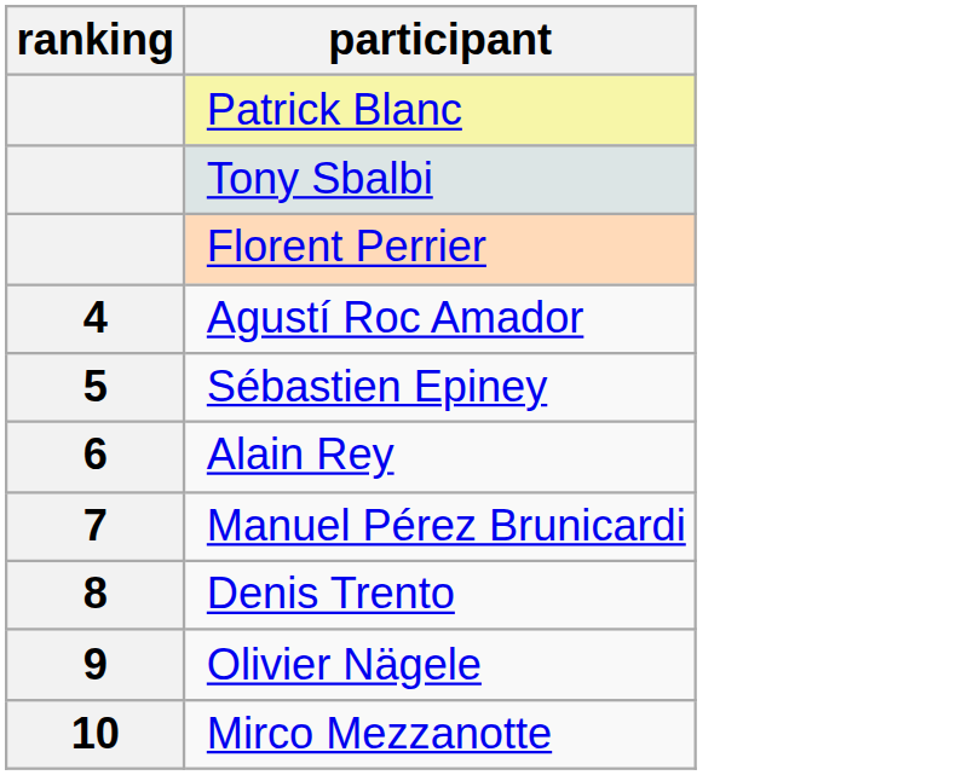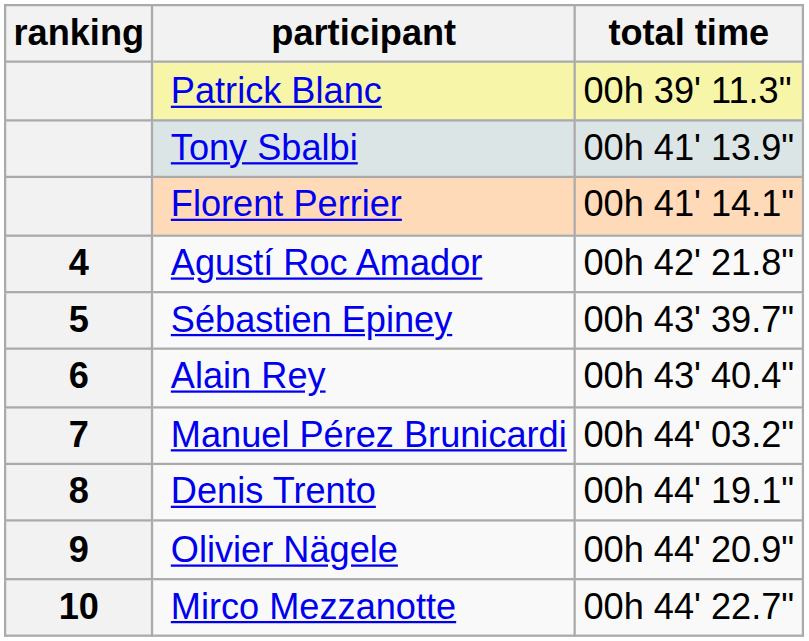+ column: total time | 00h 39' 11.3" | 00h 41' 13.9" | 00h 41' 14.1" | 00h 42' 21.8" | 00h 43' 39.7" | 00h 43' 40.4" | 00h 44' 03.2" | 00h 44' 19.1" | 00h 44' 20.9" | 00h 44' 22.7"
